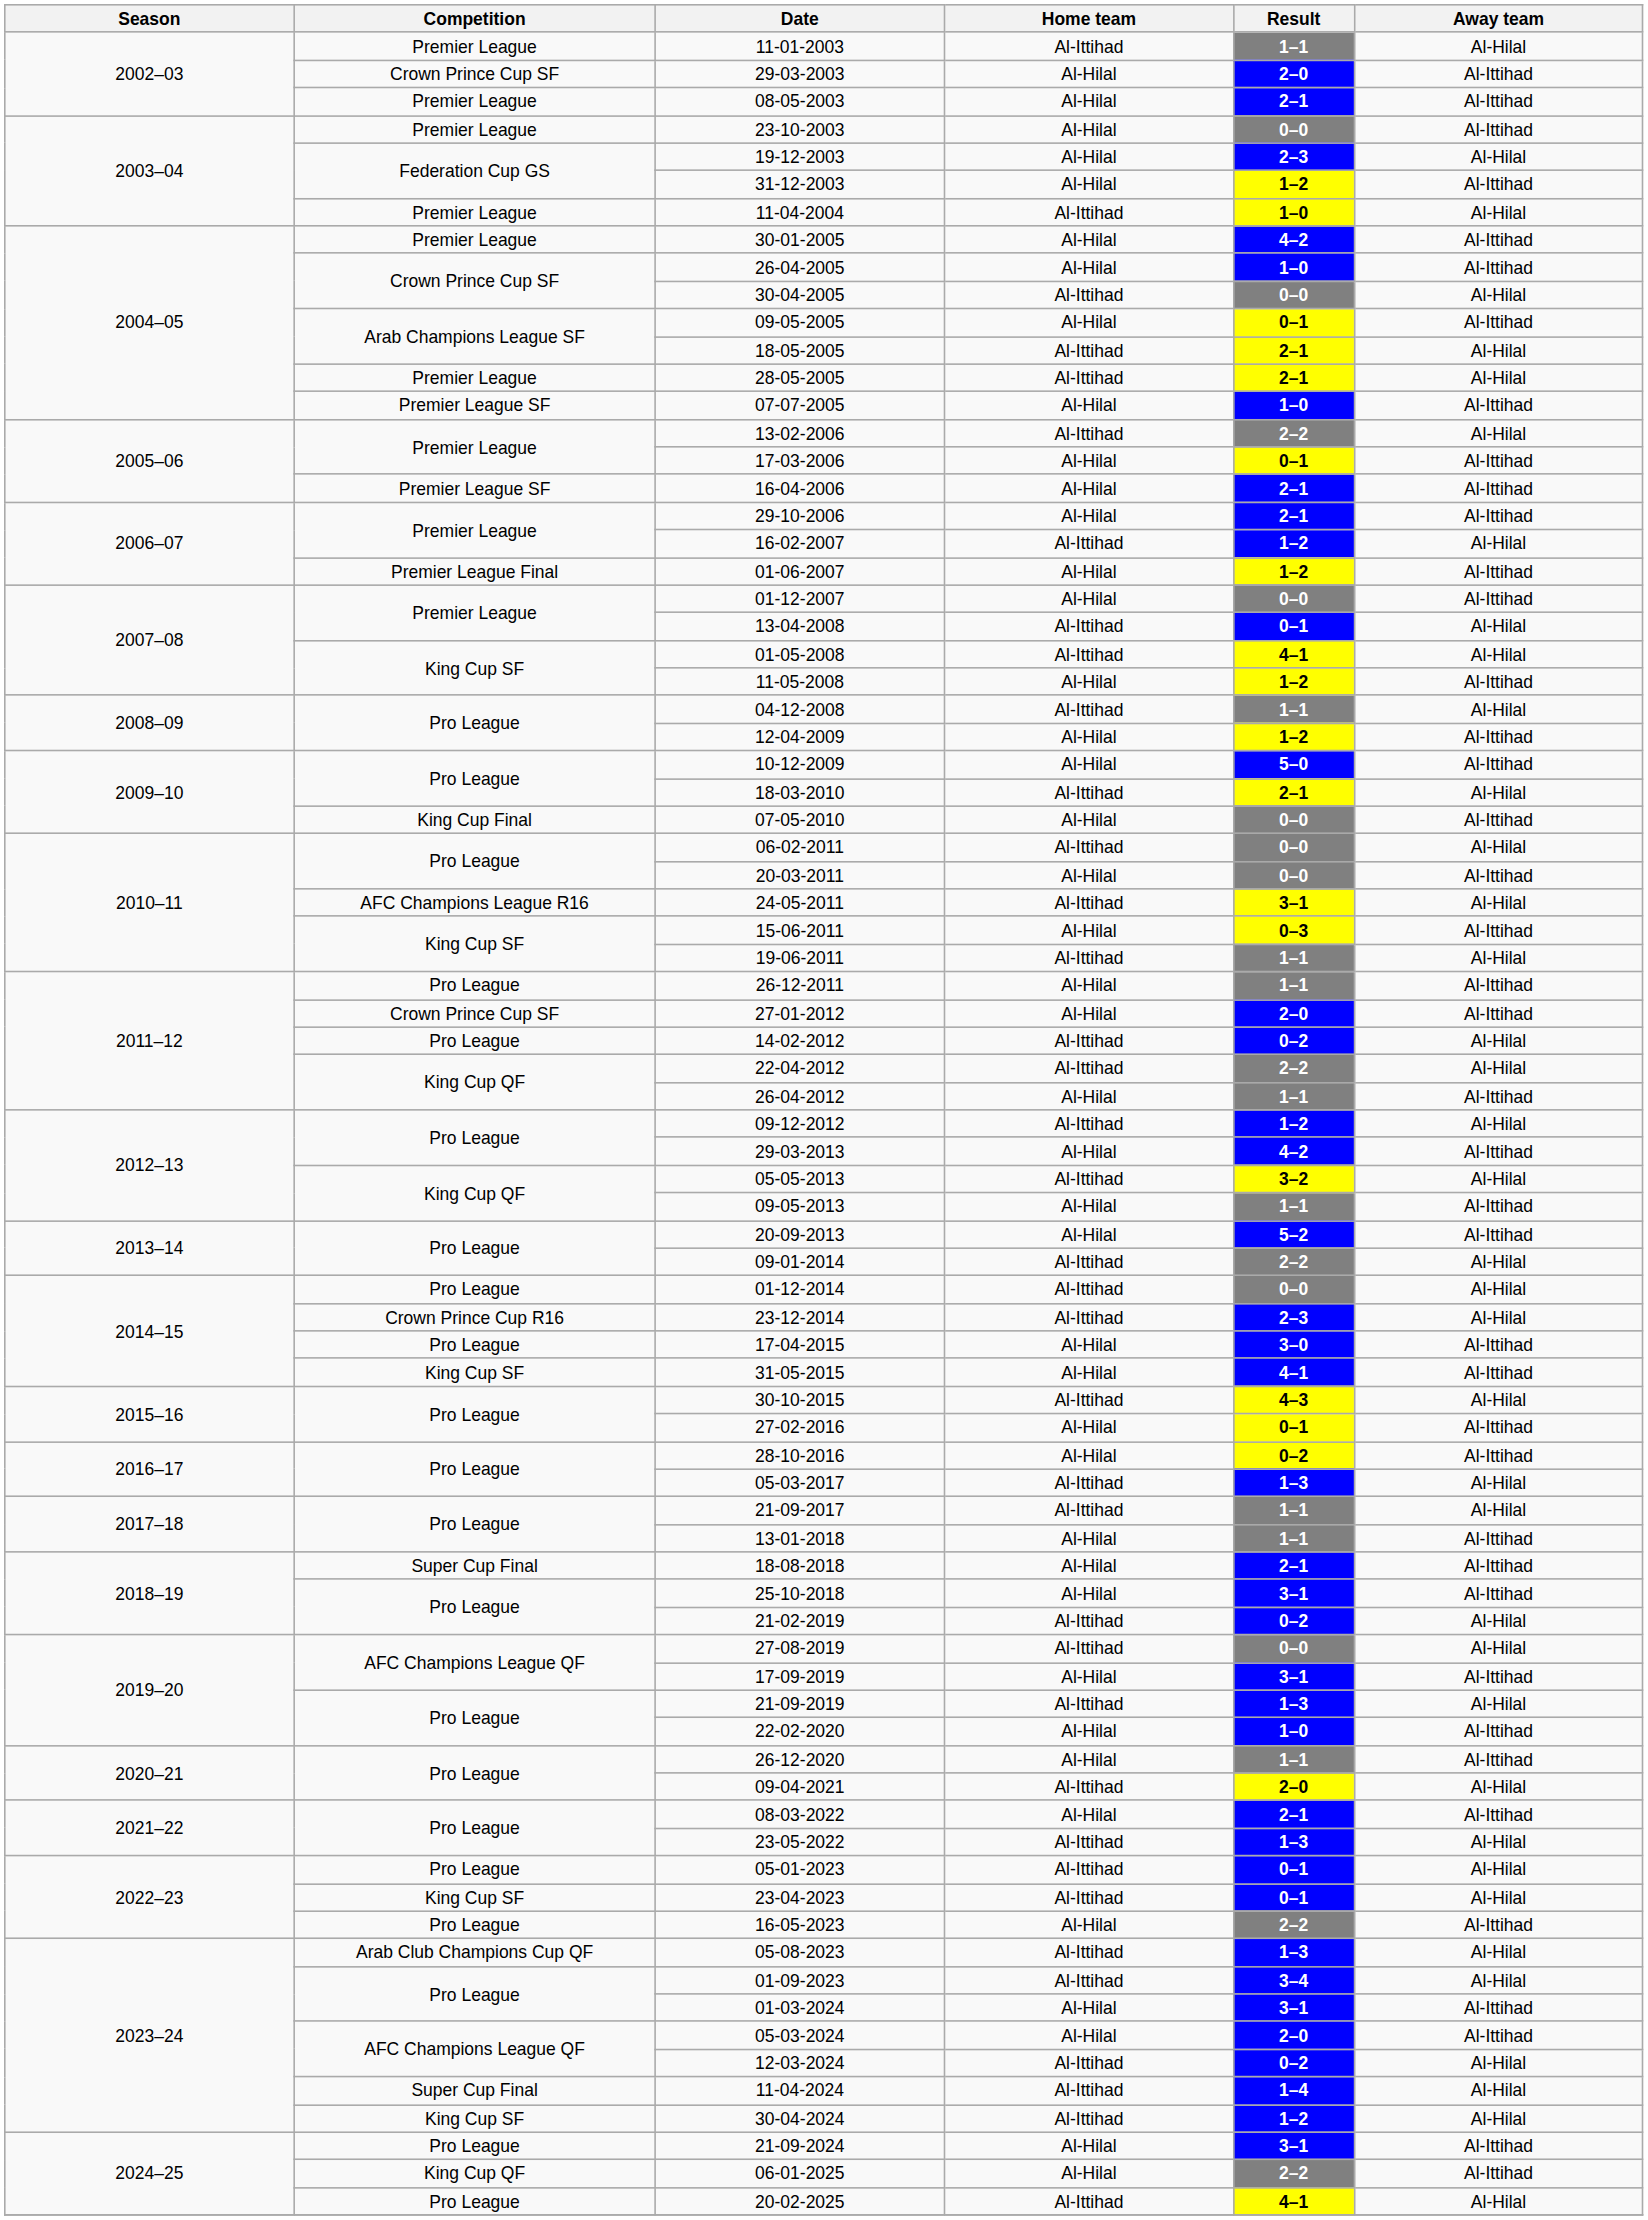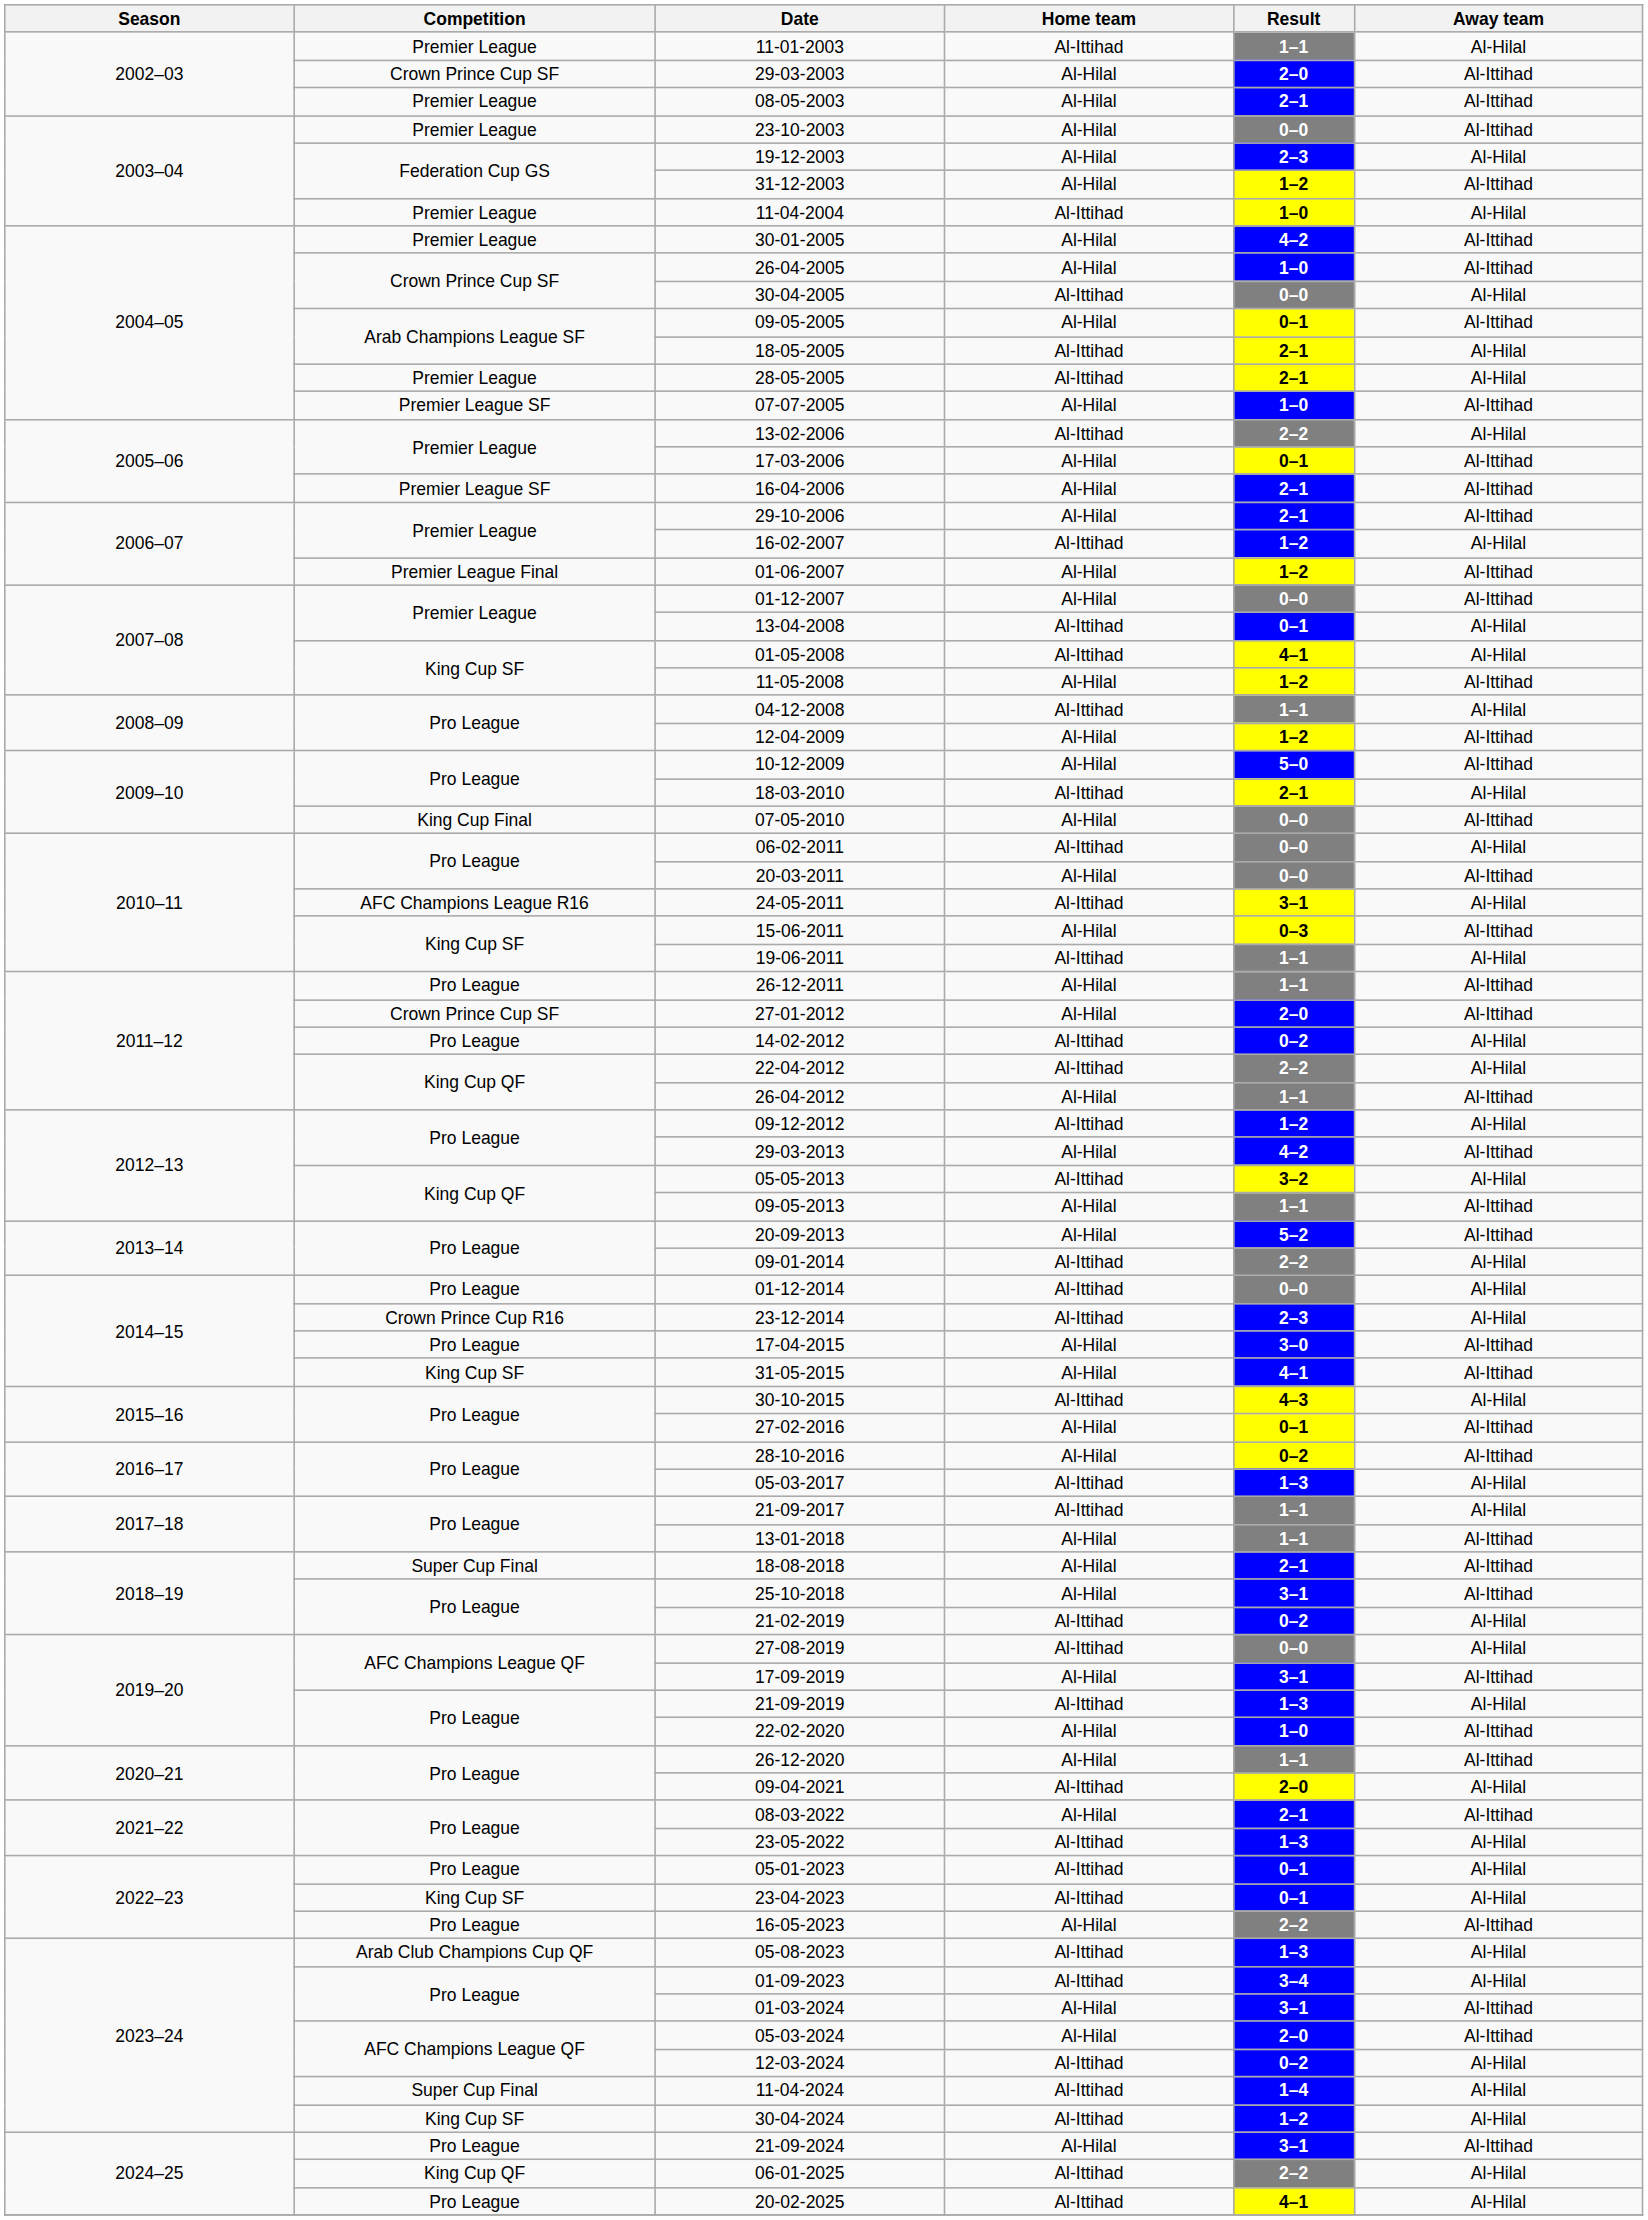06-01-2025 | Home team: Al-Hilal -> Al-Ittihad
06-01-2025 | Away team: Al-Ittihad -> Al-Hilal
